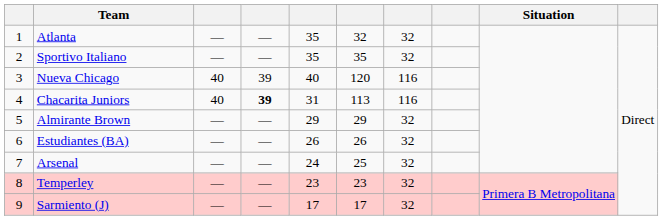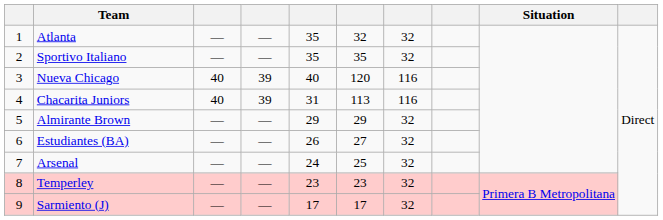Chacarita Juniors | column 4: bold -> normal
Estudiantes (BA) | column 6: 26 -> 27
